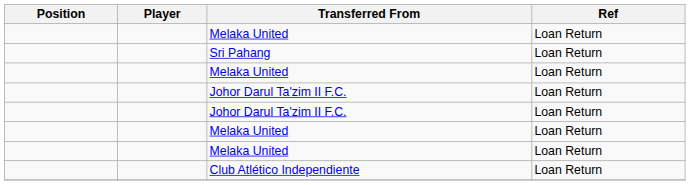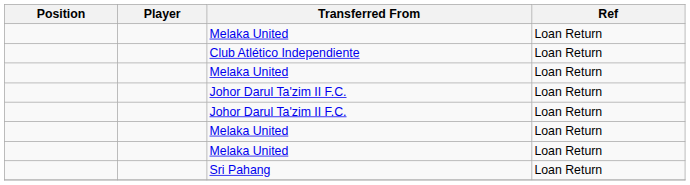rows swapped: Sri Pahang <-> Club Atlético Independiente
